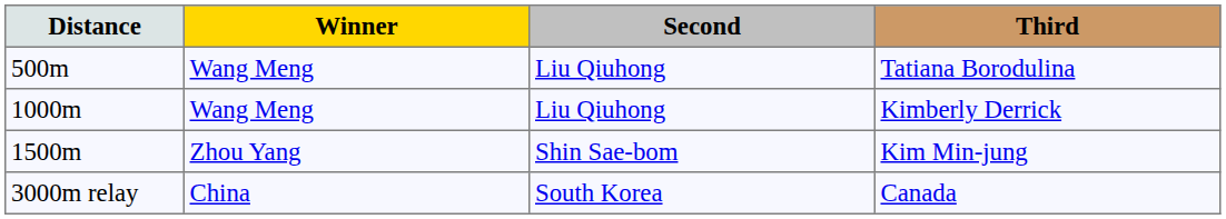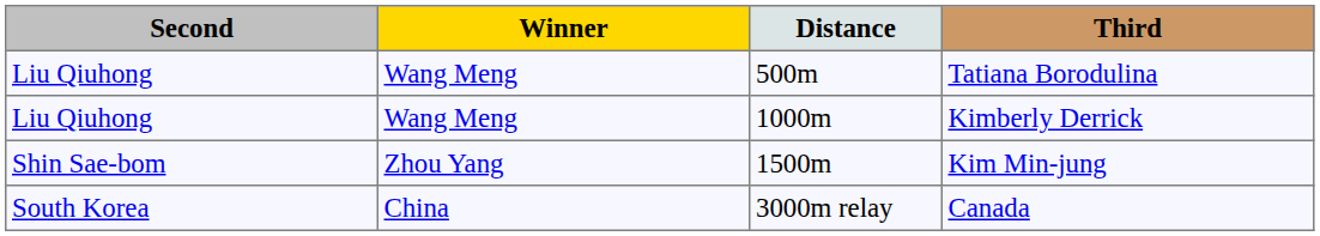columns swapped: Distance <-> Second
